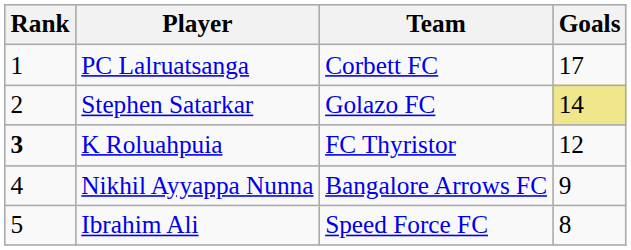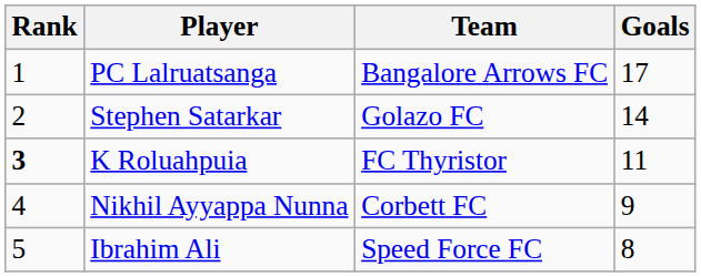PC Lalruatsanga | Team: Corbett FC -> Bangalore Arrows FC
Stephen Satarkar | Goals: khaki background -> no background
K Roluahpuia | Goals: 12 -> 11
Nikhil Ayyappa Nunna | Team: Bangalore Arrows FC -> Corbett FC
